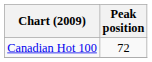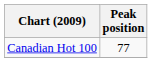Canadian Hot 100 | Peak position: 72 -> 77
